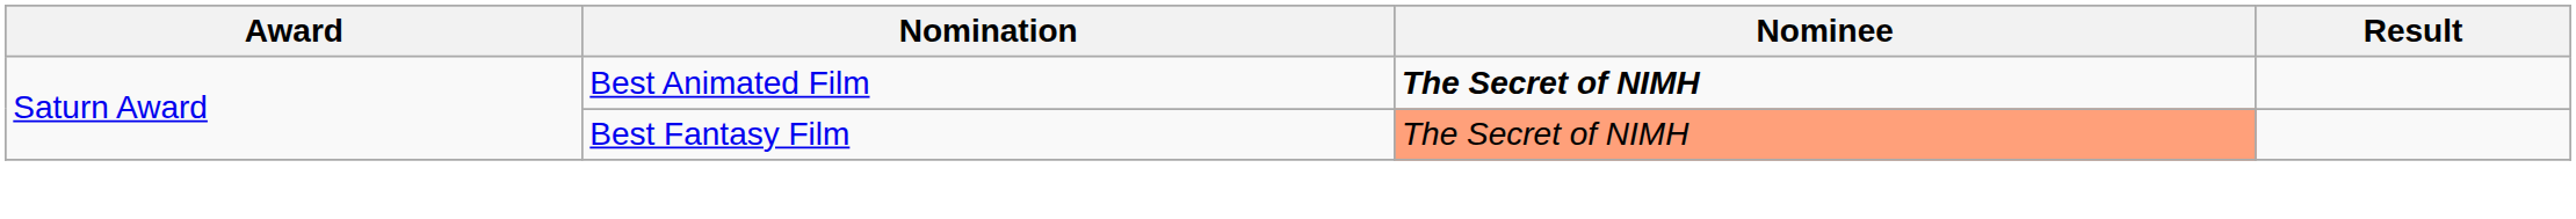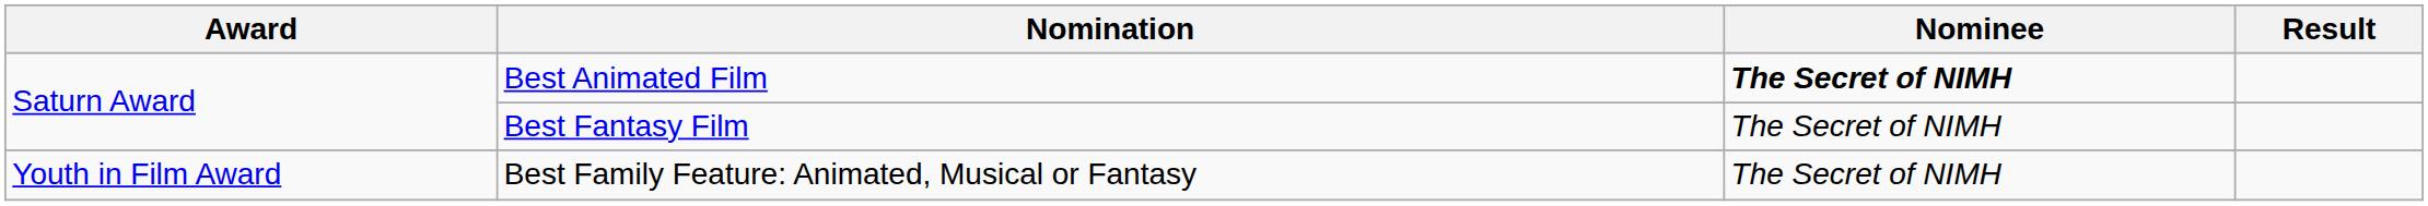Best Fantasy Film | Nominee: lightsalmon background -> no background
+ row: Youth in Film Award | Best Family Feature: Animated, Musical or Fantasy | The Secret of NIMH
